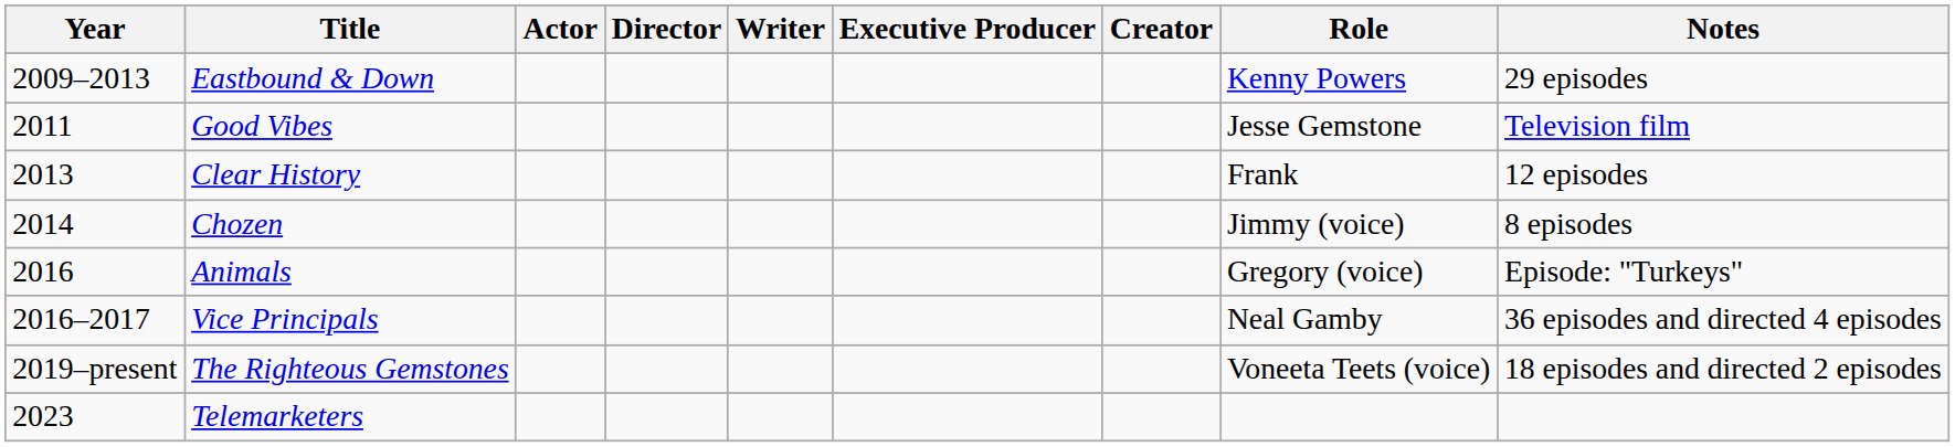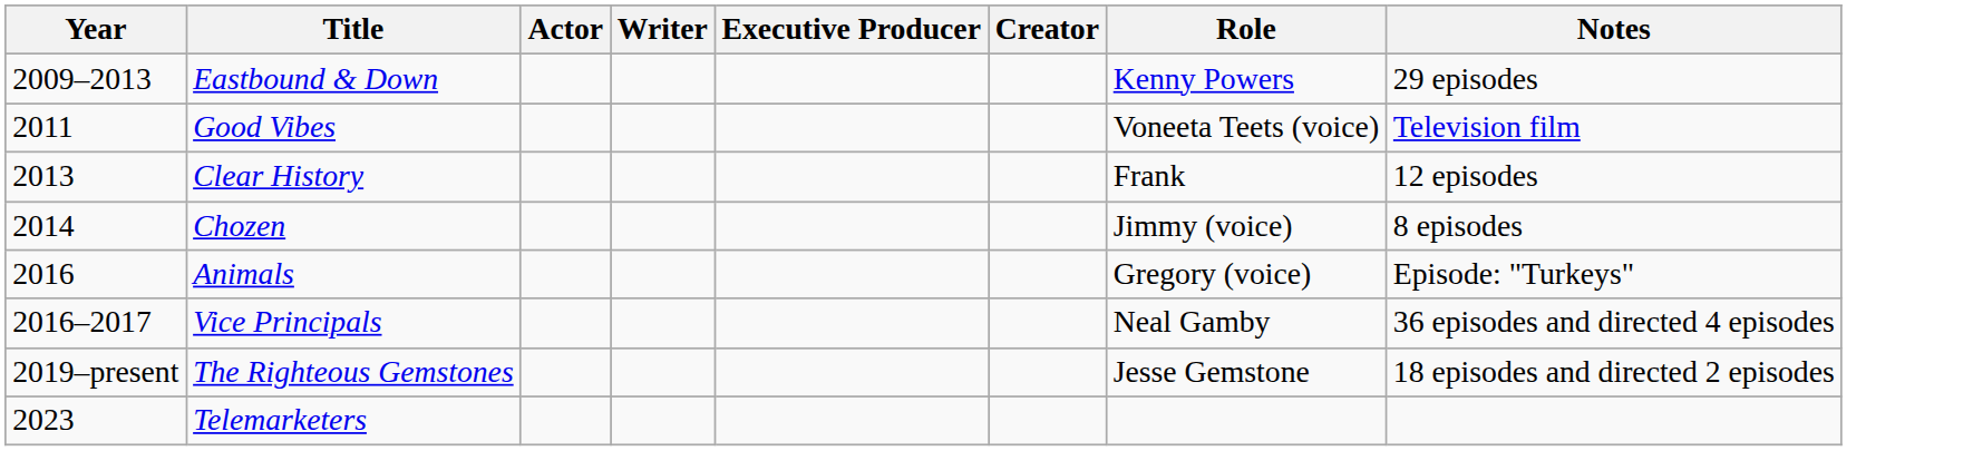- column: Director
Good Vibes | Role: Jesse Gemstone -> Voneeta Teets (voice)
The Righteous Gemstones | Role: Voneeta Teets (voice) -> Jesse Gemstone
